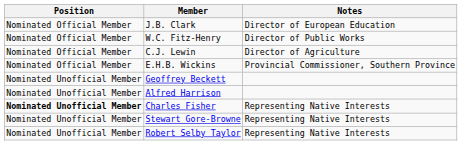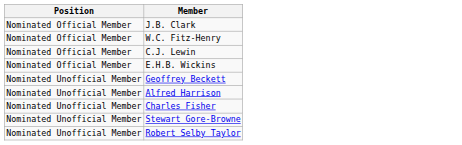- column: Notes | Director of European Education | Director of Public Works | Director of Agriculture | Provincial Commissioner, Southern Province | Representing Native Interests | Representing Native Interests | Representing Native Interests
Charles Fisher | Position: bold -> normal
